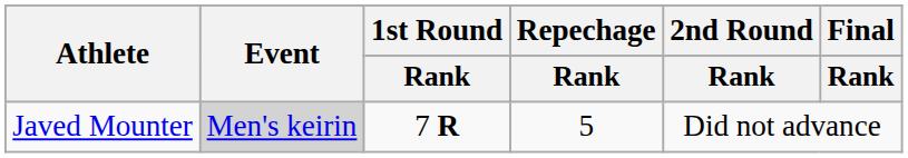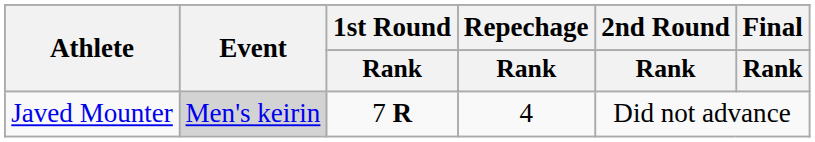Javed Mounter | Repechage / Rank: 5 -> 4
